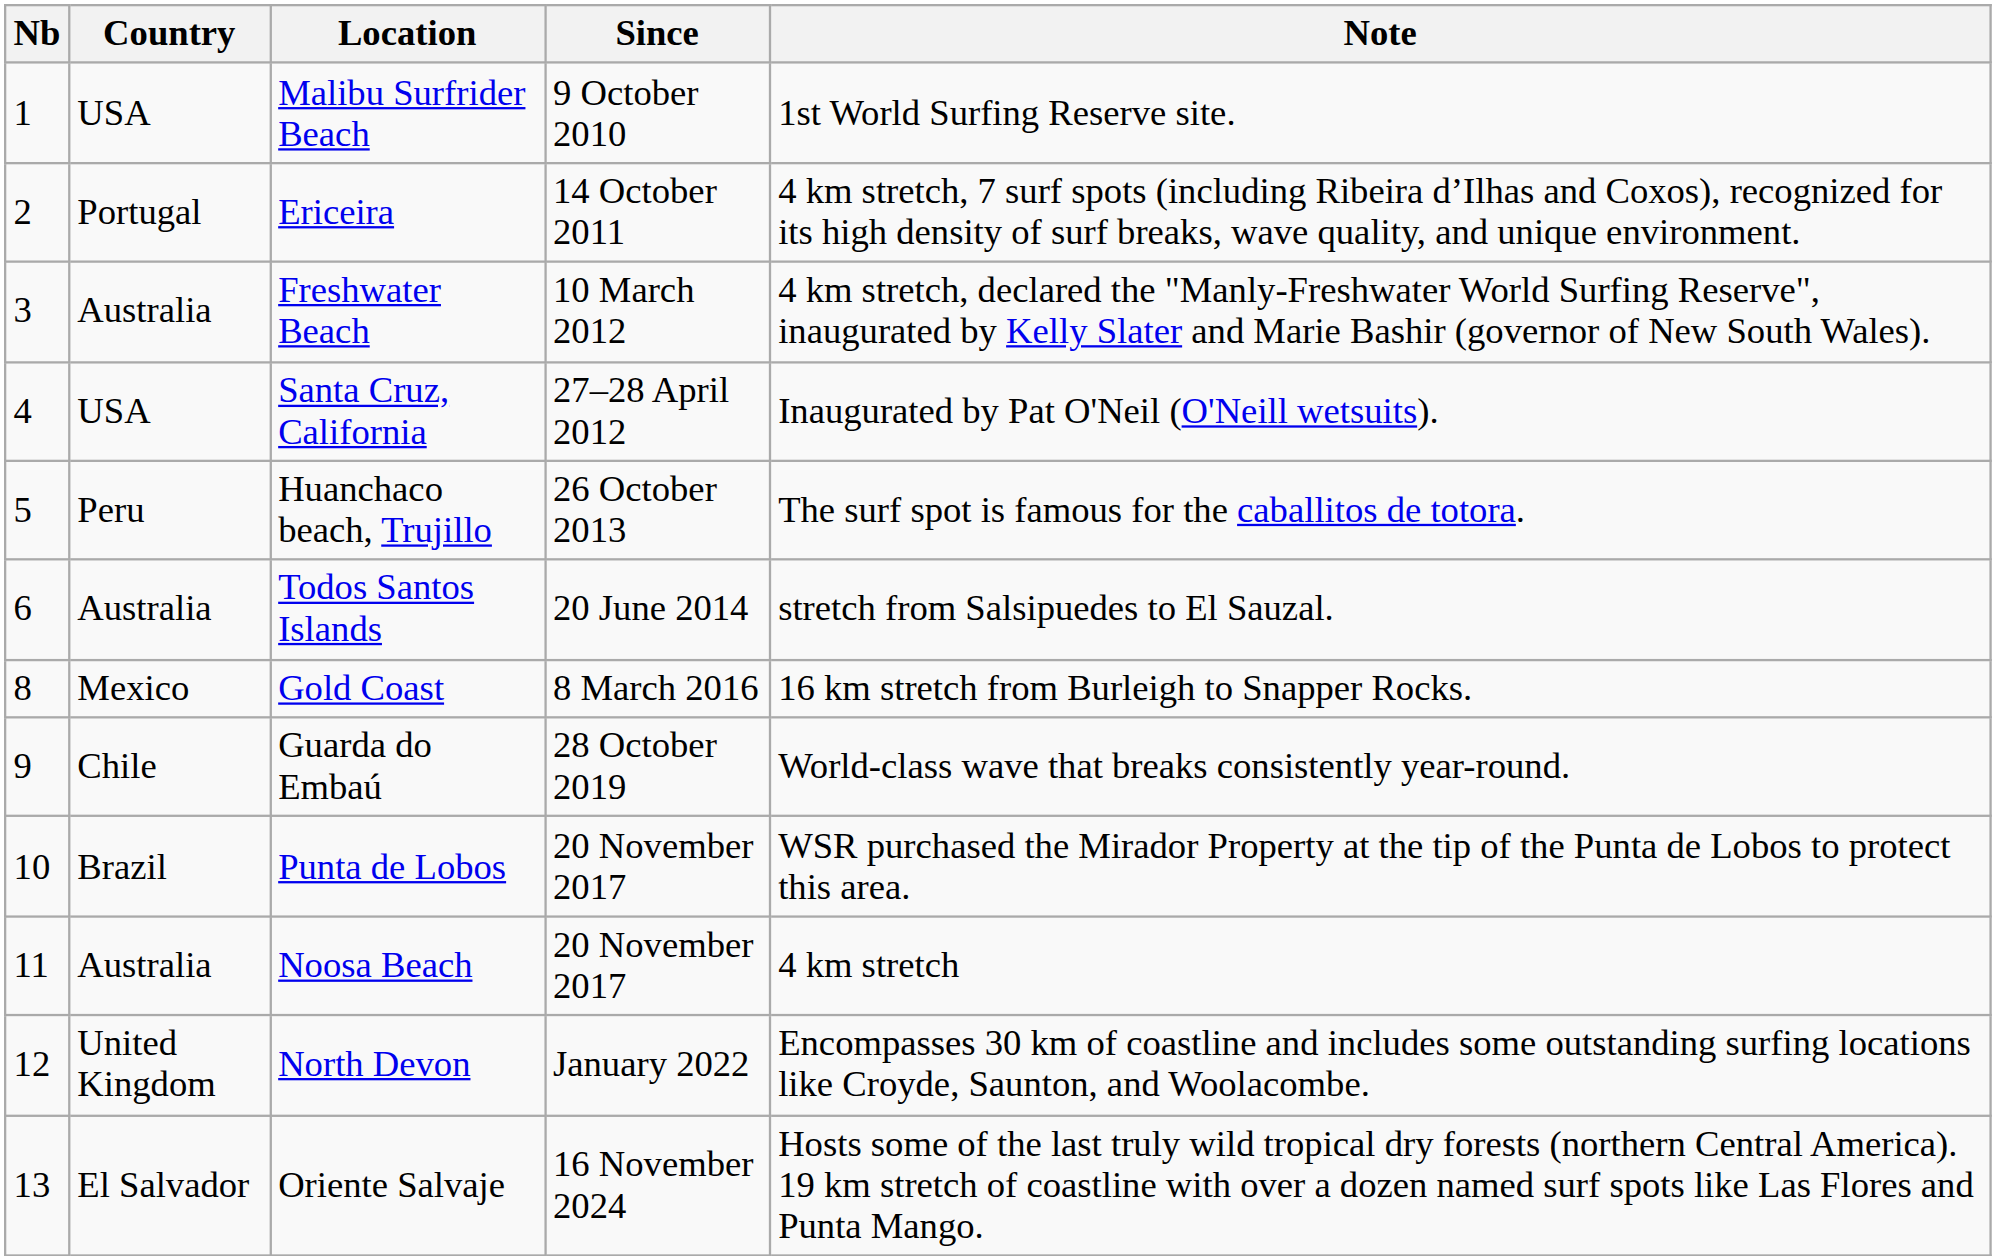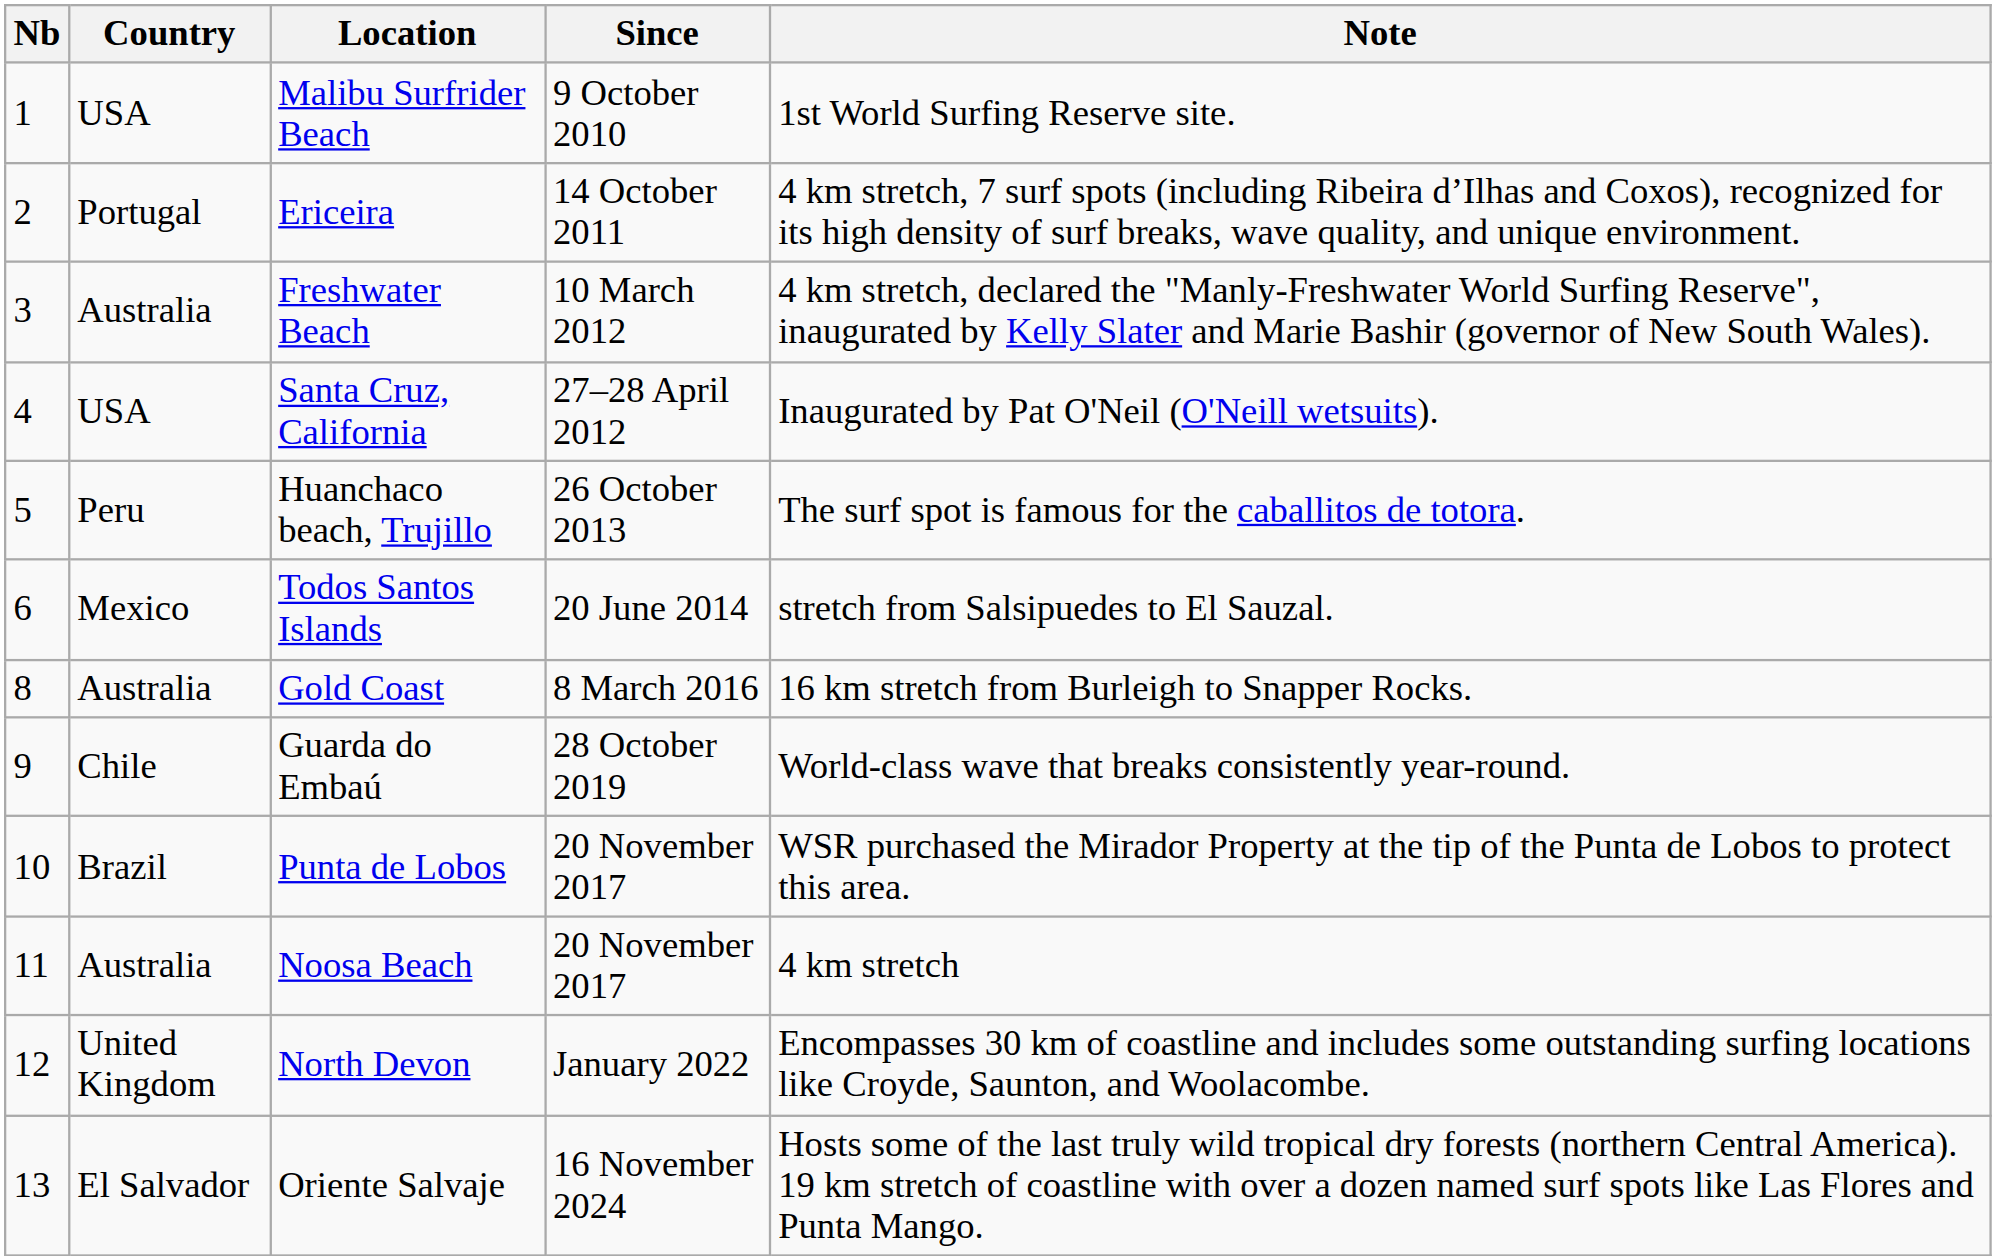Todos Santos Islands | Country: Australia -> Mexico
Gold Coast | Country: Mexico -> Australia
